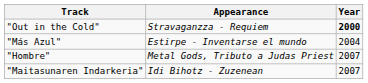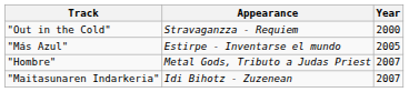"Out in the Cold" | Year: bold -> normal
"Más Azul" | Year: 2004 -> 2005
